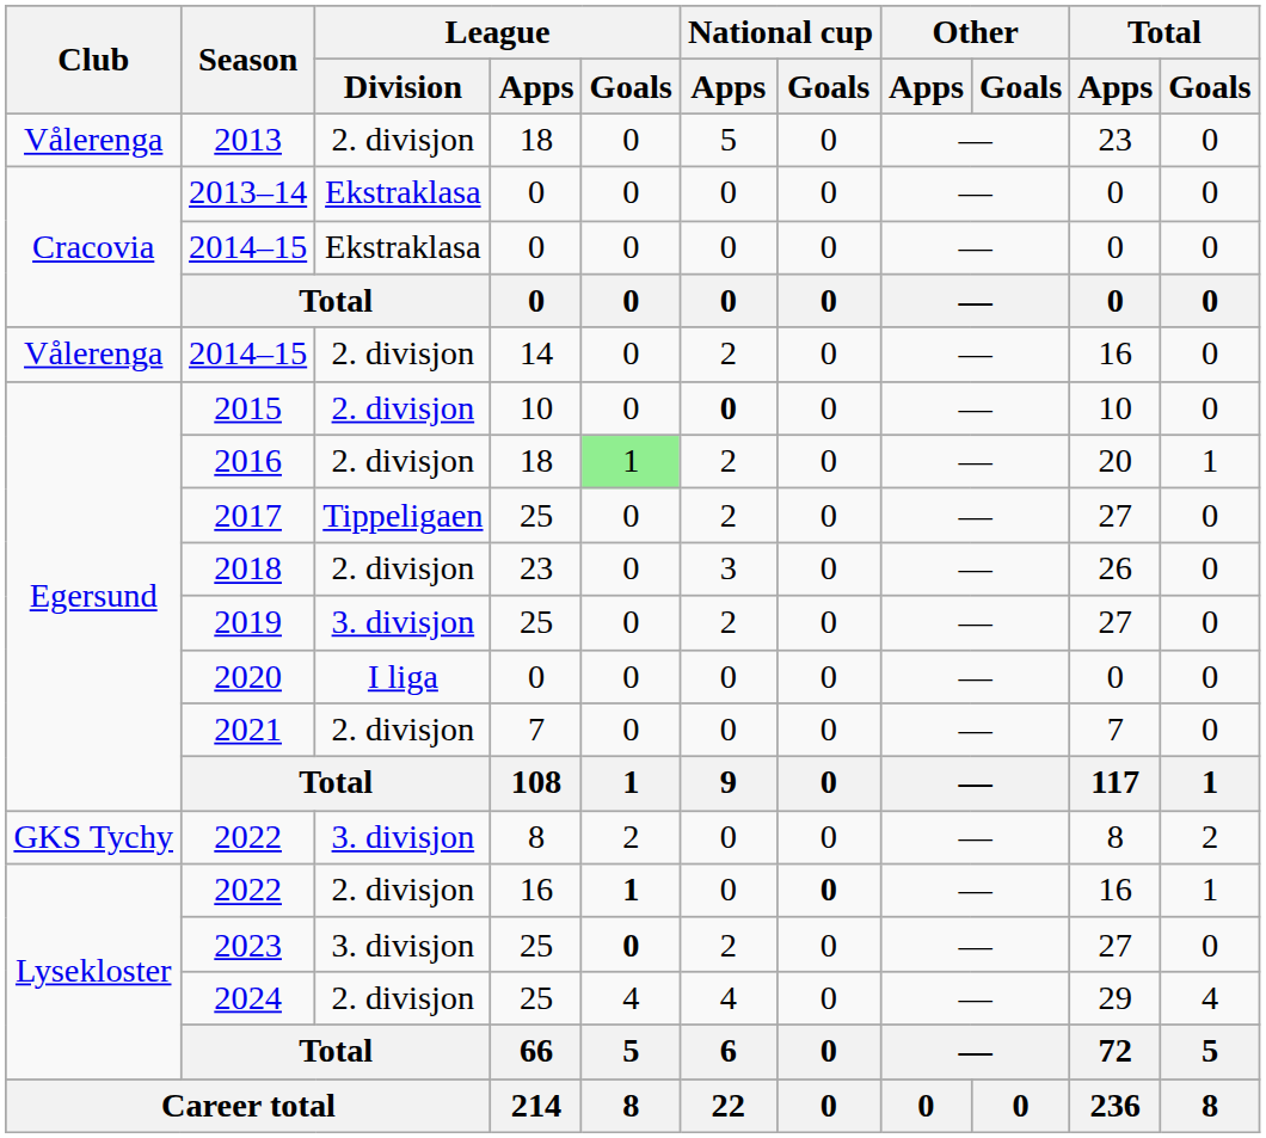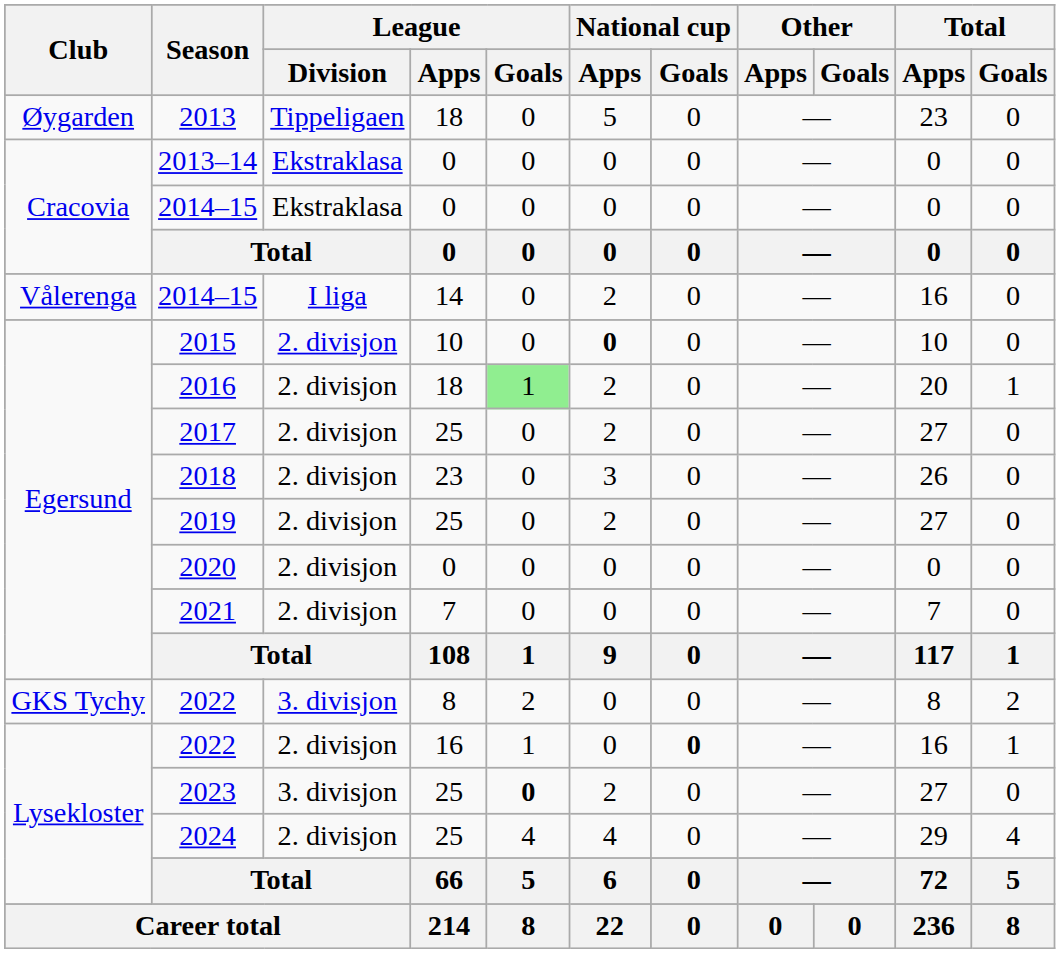2013 | Club: Vålerenga -> Øygarden
2013 | League / Division: 2. divisjon -> Tippeligaen
2014–15 / 14 | League / Division: 2. divisjon -> I liga
2017 | League / Division: Tippeligaen -> 2. divisjon
2019 | League / Division: 3. divisjon -> 2. divisjon
2020 | League / Division: I liga -> 2. divisjon
2022 / 16 | League / Goals: bold -> normal
